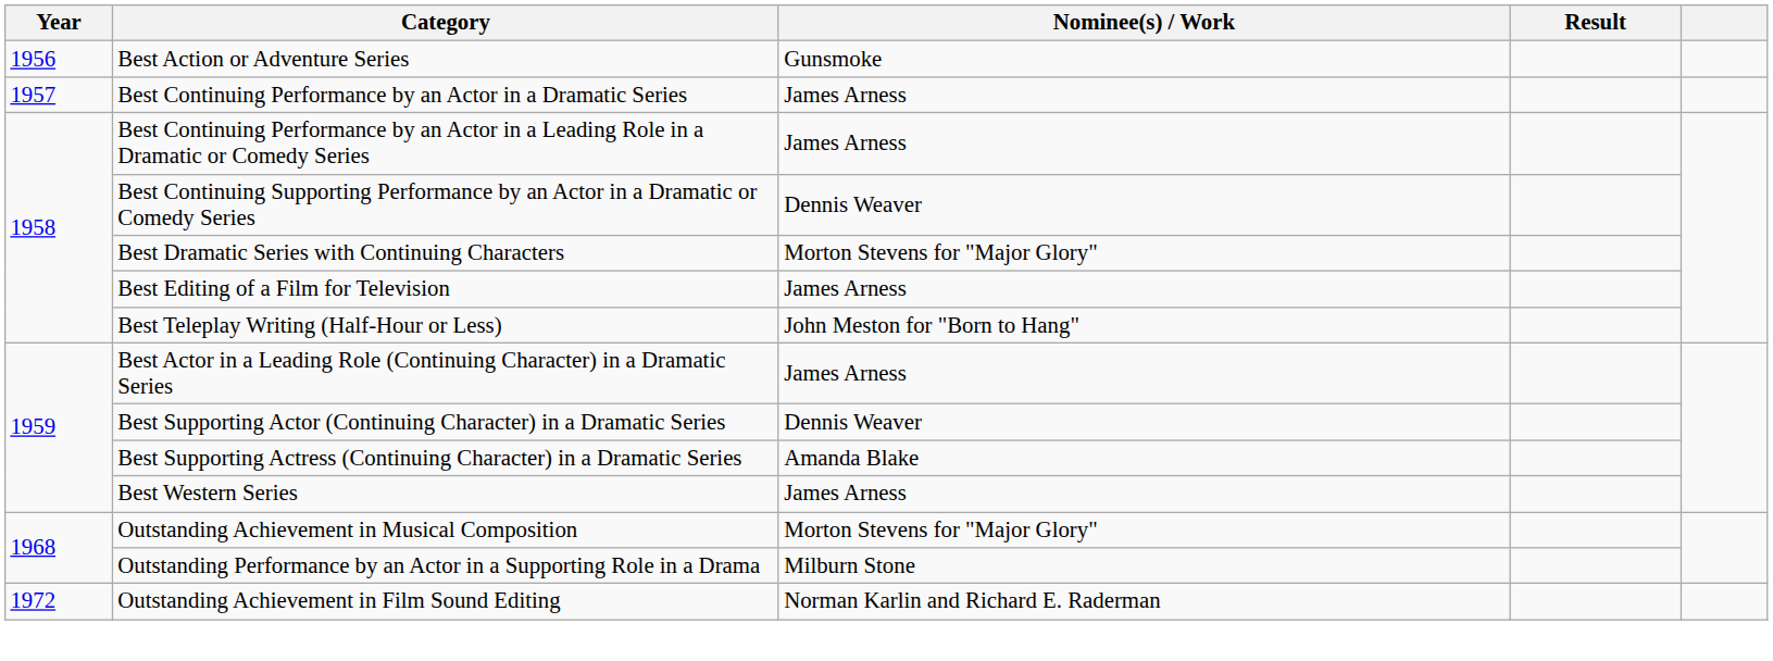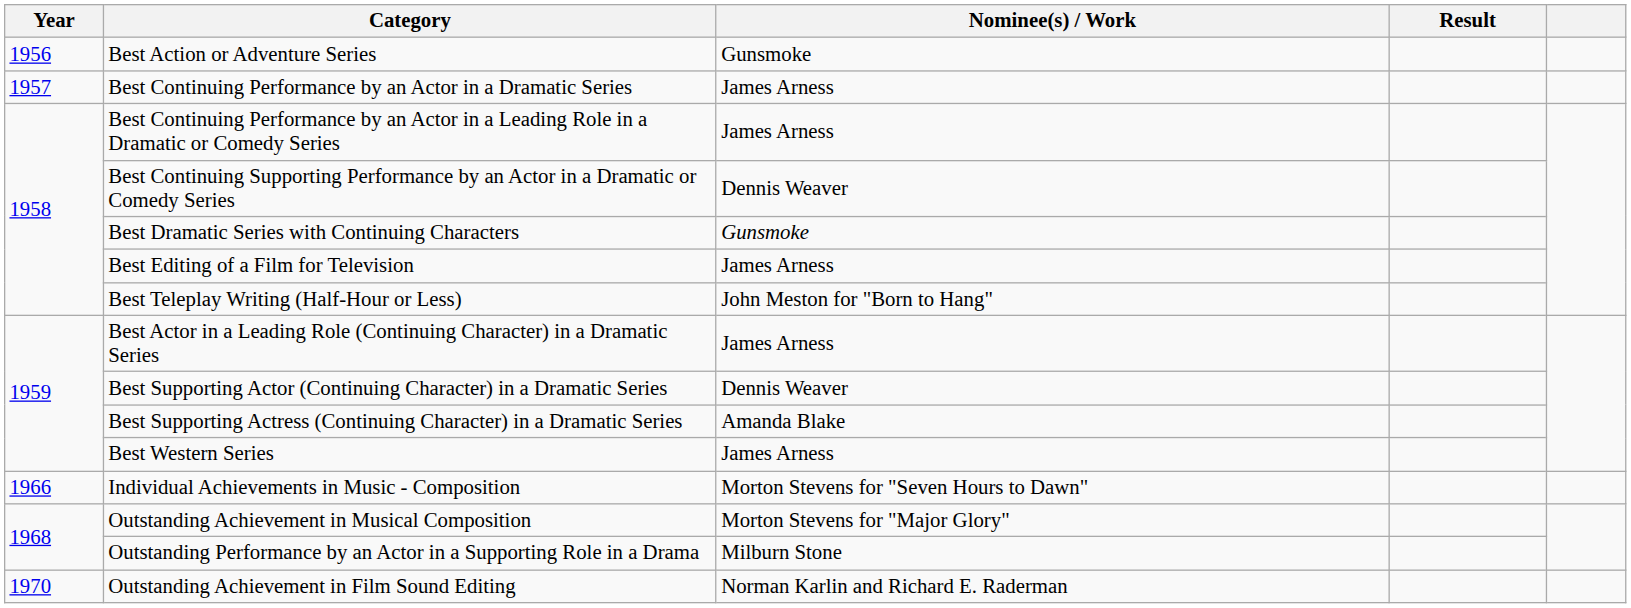Best Dramatic Series with Continuing Characters | Nominee(s) / Work: Morton Stevens for "Major Glory" -> Gunsmoke
+ row: 1966 | Individual Achievements in Music - Composition | Morton Stevens for "Seven Hours to Dawn"
Outstanding Achievement in Film Sound Editing | Year: 1972 -> 1970
